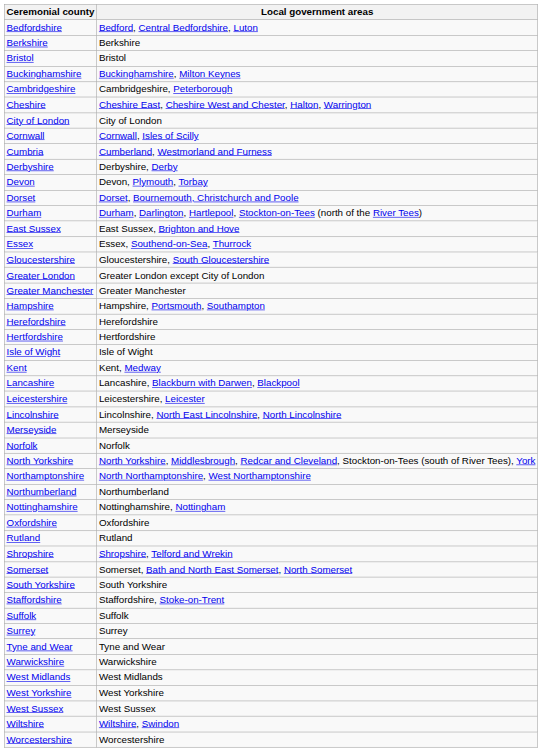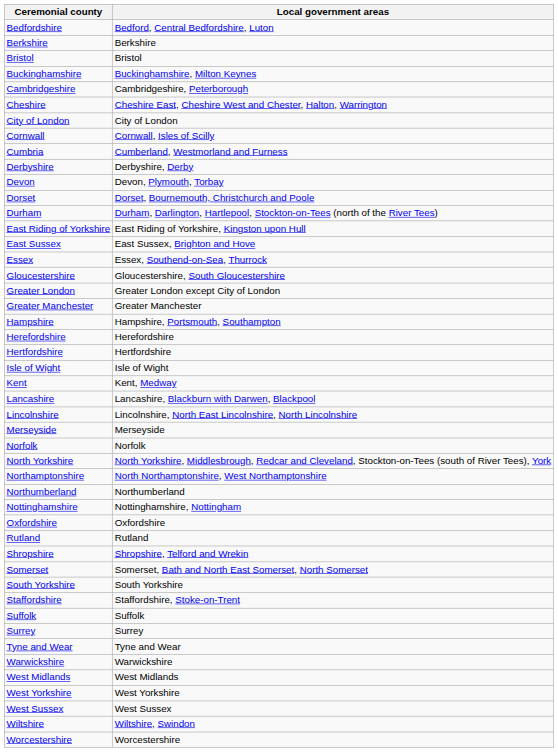+ row: East Riding of Yorkshire | East Riding of Yorkshire, Kingston upon Hull
- row: Leicestershire | Leicestershire, Leicester
